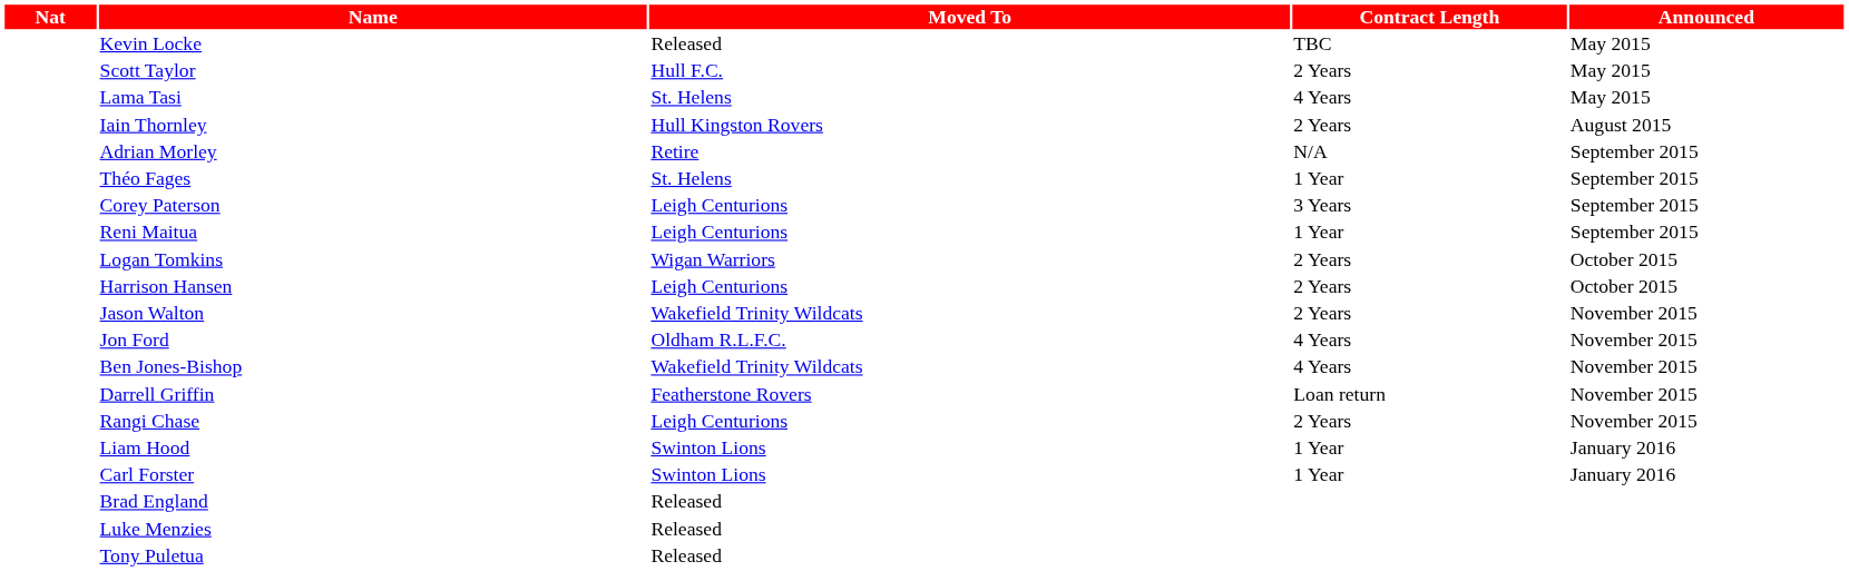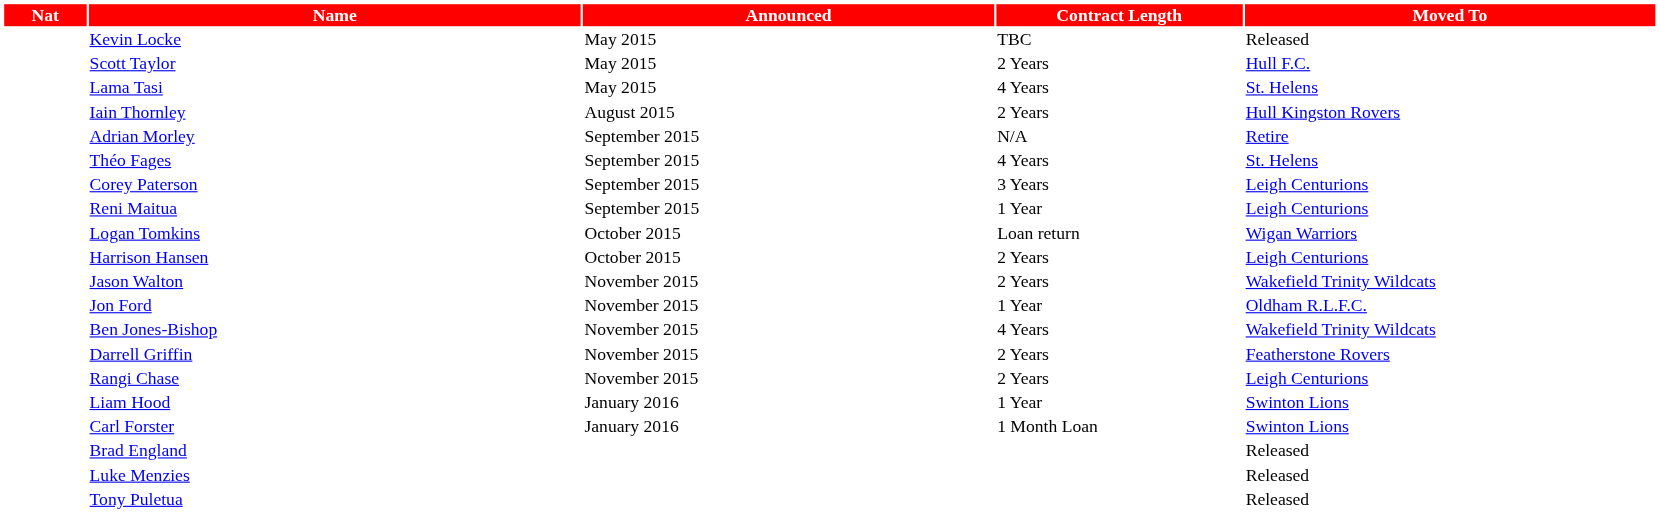columns swapped: Moved To <-> Announced
Théo Fages | Contract Length: 1 Year -> 4 Years
Logan Tomkins | Contract Length: 2 Years -> Loan return
Jon Ford | Contract Length: 4 Years -> 1 Year
Darrell Griffin | Contract Length: Loan return -> 2 Years
Carl Forster | Contract Length: 1 Year -> 1 Month Loan
